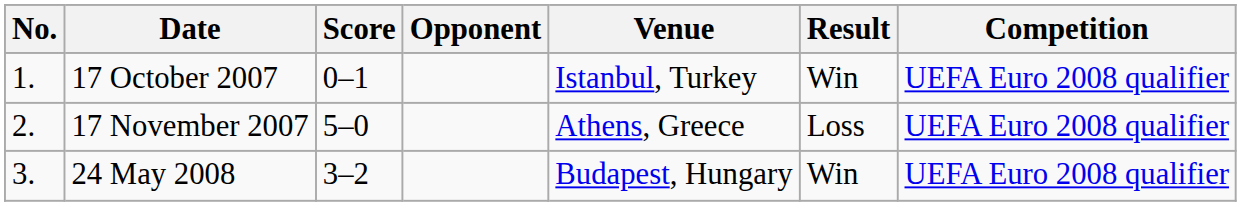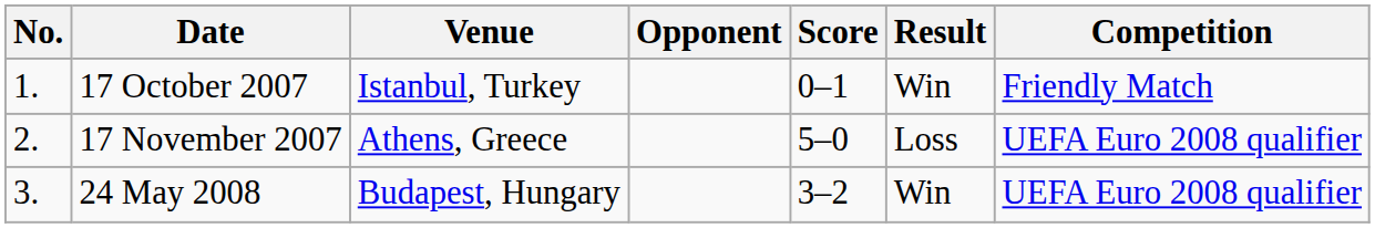columns swapped: Venue <-> Score
17 October 2007 | Competition: UEFA Euro 2008 qualifier -> Friendly Match
